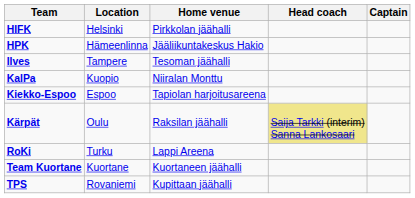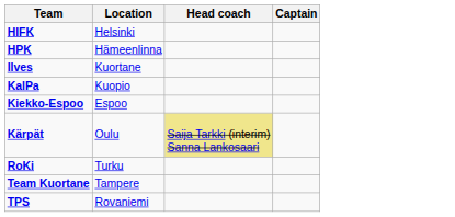- column: Home venue | Pirkkolan jäähalli | Jääliikuntakeskus Hakio | Tesoman jäähalli | Niiralan Monttu | Tapiolan harjoitusareena | Raksilan jäähalli | Lappi Areena | Kuortaneen jäähalli | Kupittaan jäähalli
Ilves | Location: Tampere -> Kuortane
Team Kuortane | Location: Kuortane -> Tampere
